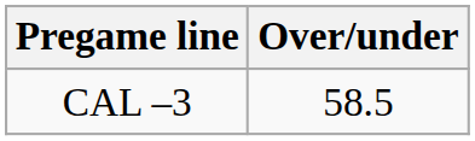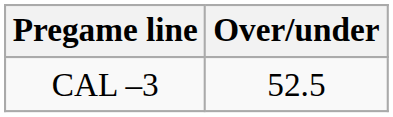CAL –3 | Over/under: 58.5 -> 52.5
